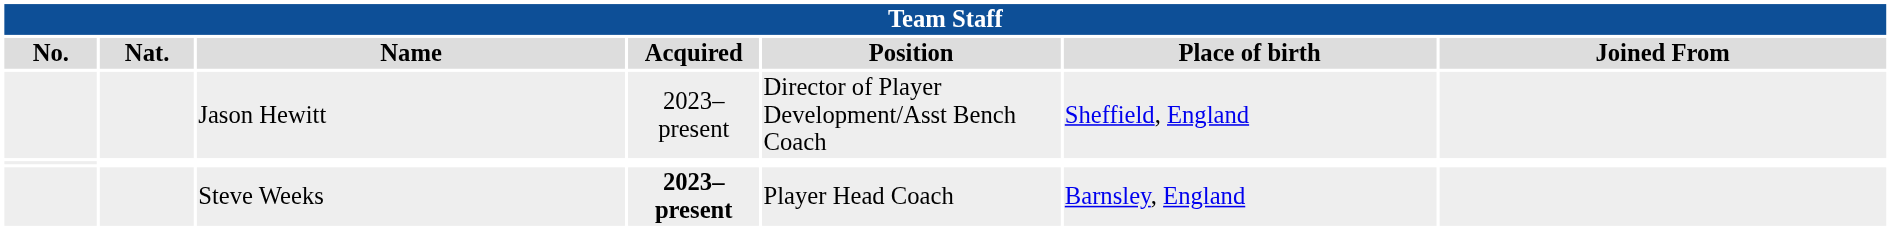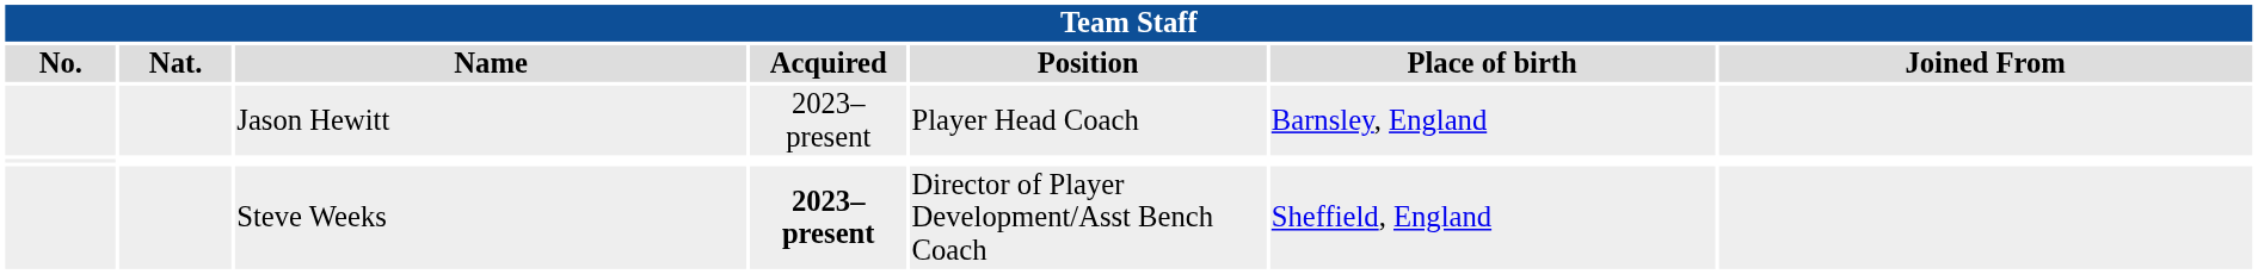Jason Hewitt | Position: Director of Player Development/Asst Bench Coach -> Player Head Coach
Jason Hewitt | Place of birth: Sheffield, England -> Barnsley, England
Steve Weeks | Position: Player Head Coach -> Director of Player Development/Asst Bench Coach
Steve Weeks | Place of birth: Barnsley, England -> Sheffield, England
